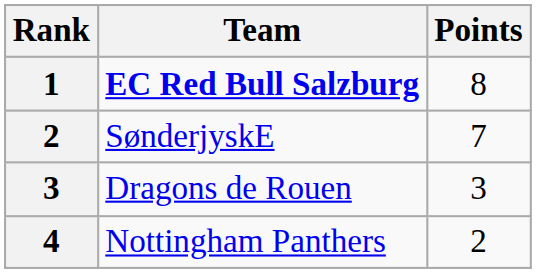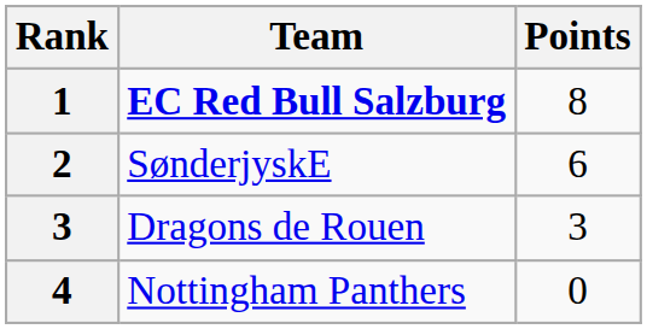SønderjyskE | Points: 7 -> 6
Nottingham Panthers | Points: 2 -> 0
